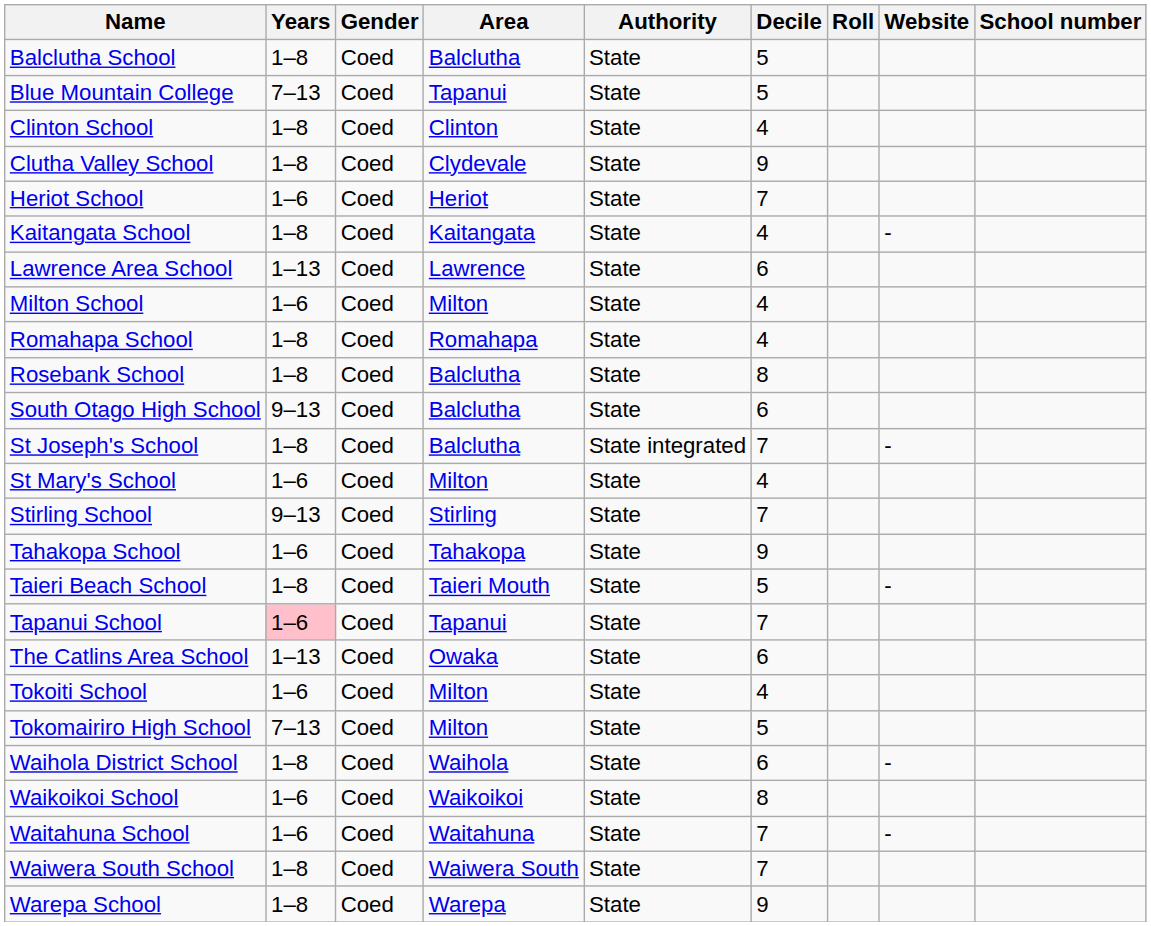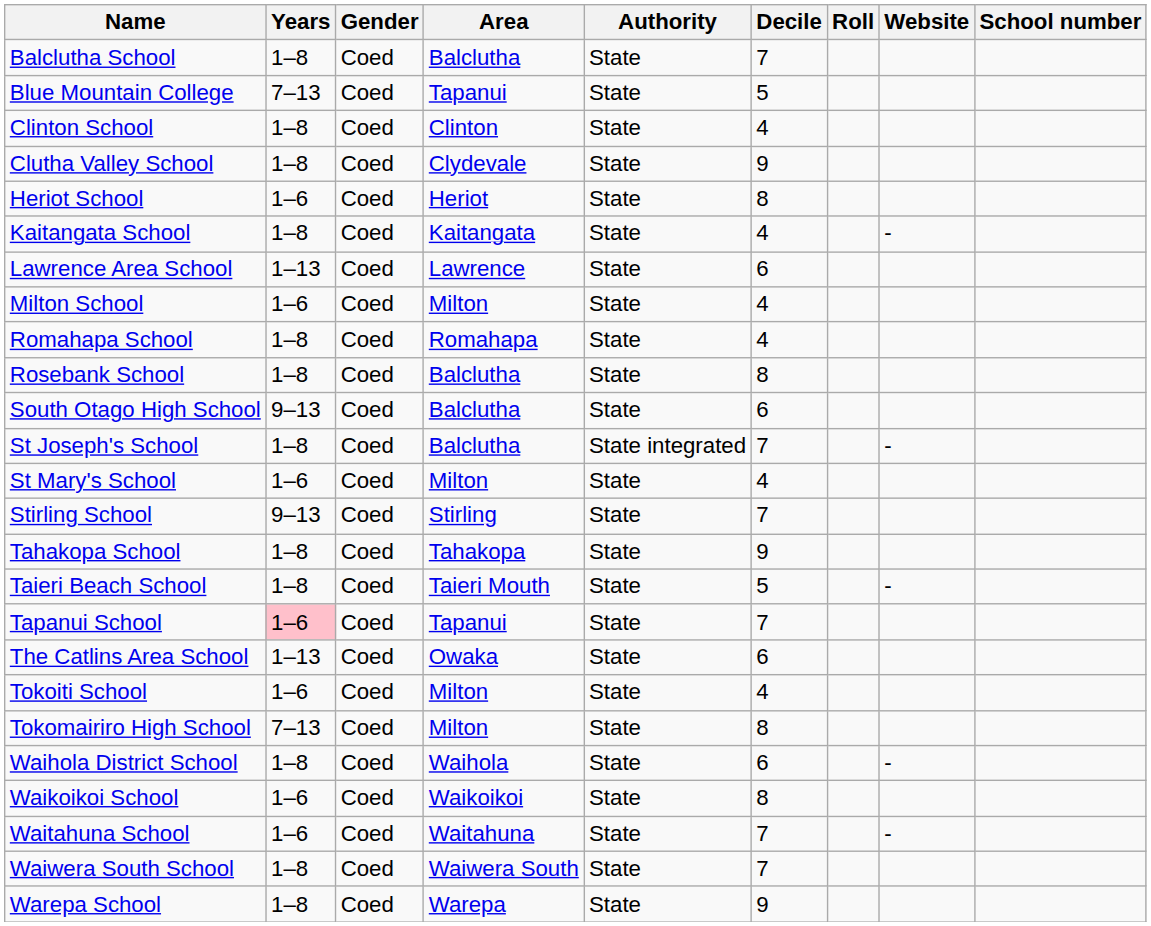Balclutha School | Decile: 5 -> 7
Heriot School | Decile: 7 -> 8
Tahakopa School | Years: 1–6 -> 1–8
Tokomairiro High School | Decile: 5 -> 8
